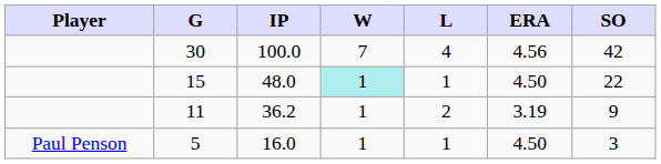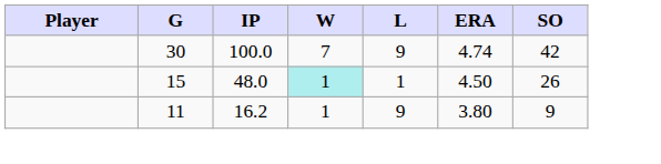30 | L: 4 -> 9
30 | ERA: 4.56 -> 4.74
15 | SO: 22 -> 26
11 | IP: 36.2 -> 16.2
11 | L: 2 -> 9
11 | ERA: 3.19 -> 3.80
- row: Paul Penson | 5 | 16.0 | 1 | 1 | 4.50 | 3
